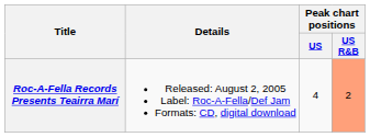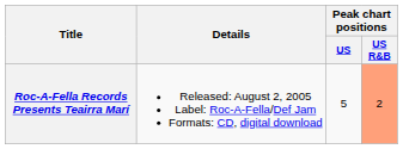Roc-A-Fella Records Presents Teairra Marí | Peak chart positions / US: 4 -> 5
